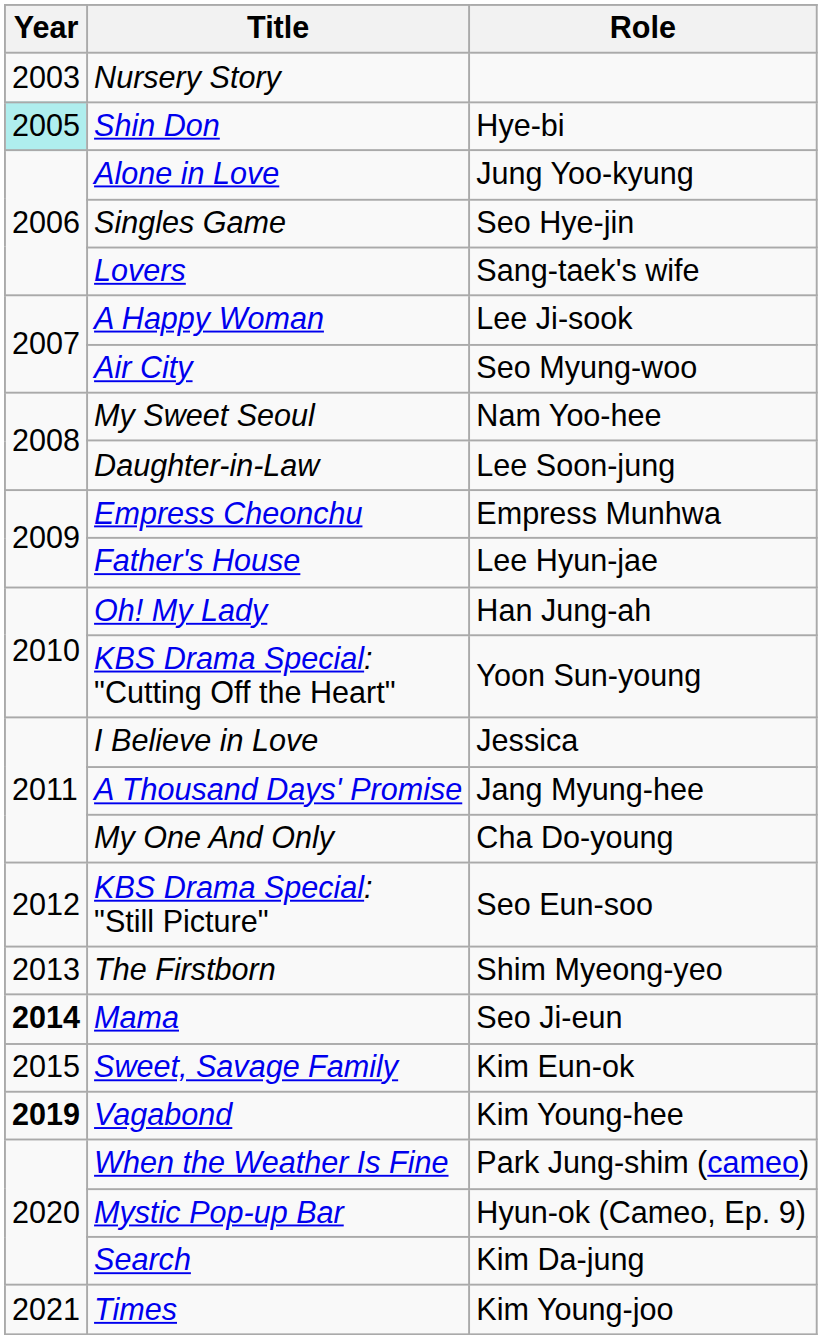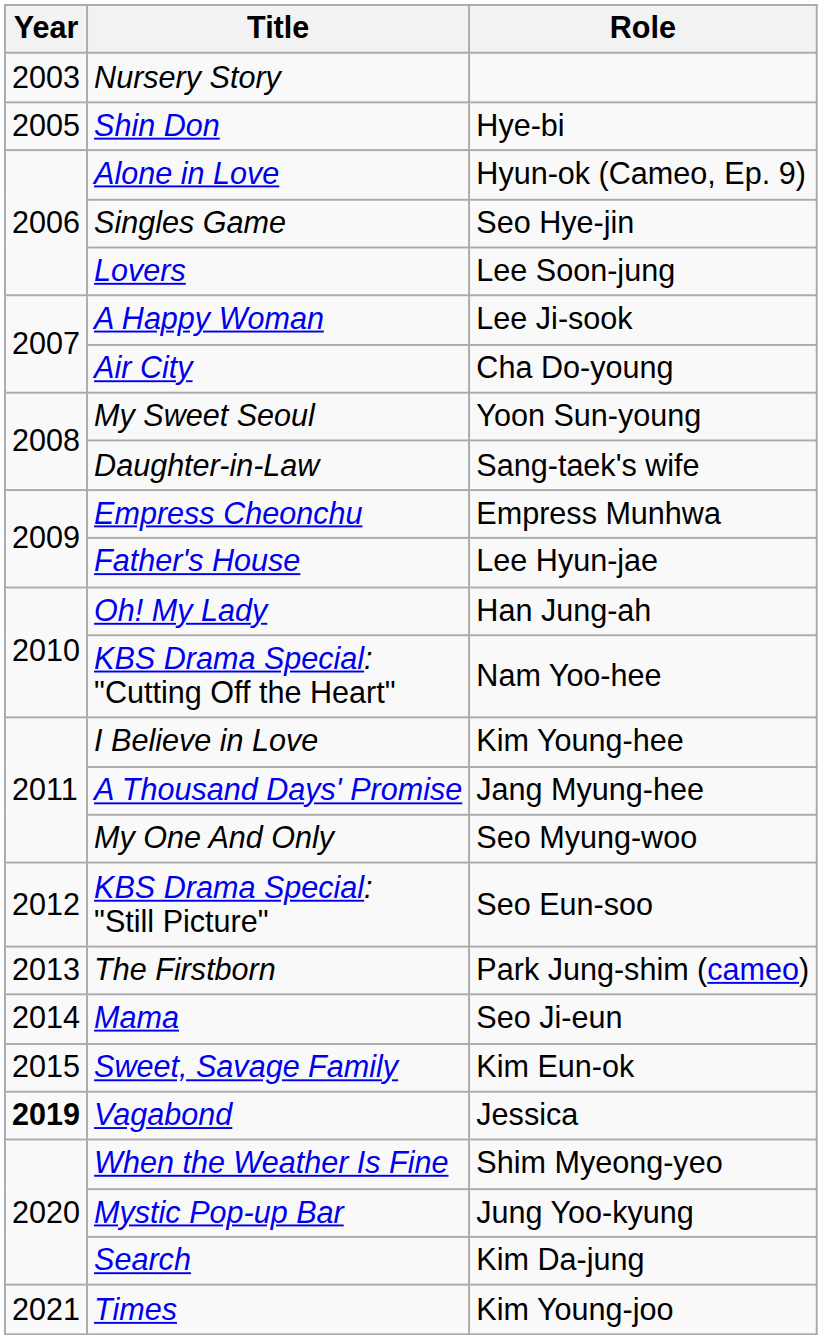Shin Don | Year: paleturquoise background -> no background
Alone in Love | Role: Jung Yoo-kyung -> Hyun-ok (Cameo, Ep. 9)
Lovers | Role: Sang-taek's wife -> Lee Soon-jung
Air City | Role: Seo Myung-woo -> Cha Do-young
My Sweet Seoul | Role: Nam Yoo-hee -> Yoon Sun-young
Daughter-in-Law | Role: Lee Soon-jung -> Sang-taek's wife
KBS Drama Special: "Cutting Off the Heart" | Role: Yoon Sun-young -> Nam Yoo-hee
I Believe in Love | Role: Jessica -> Kim Young-hee
My One And Only | Role: Cha Do-young -> Seo Myung-woo
The Firstborn | Role: Shim Myeong-yeo -> Park Jung-shim (cameo)
Mama | Year: bold -> normal
Vagabond | Role: Kim Young-hee -> Jessica
When the Weather Is Fine | Role: Park Jung-shim (cameo) -> Shim Myeong-yeo
Mystic Pop-up Bar | Role: Hyun-ok (Cameo, Ep. 9) -> Jung Yoo-kyung
